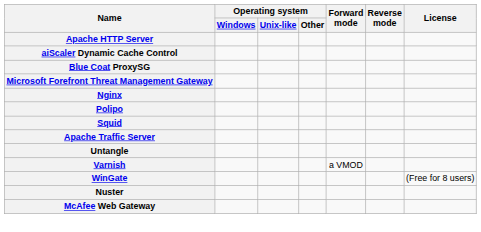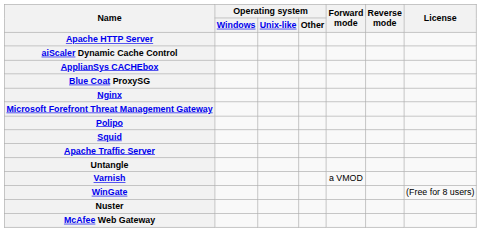+ row: ApplianSys CACHEbox
rows swapped: Nginx <-> Microsoft Forefront Threat Management Gateway
